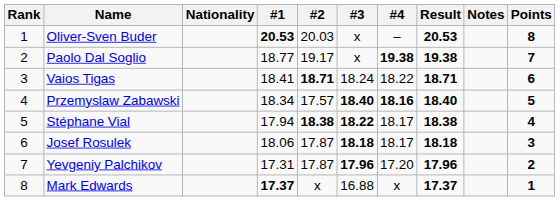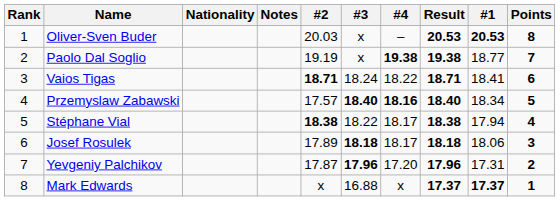columns swapped: #1 <-> Notes
Paolo Dal Soglio | #2: 19.17 -> 19.19
Stéphane Vial | #3: bold -> normal
Josef Rosulek | #2: 17.87 -> 17.89
